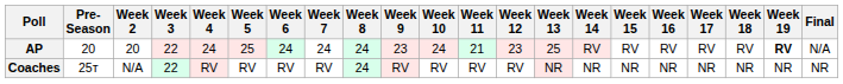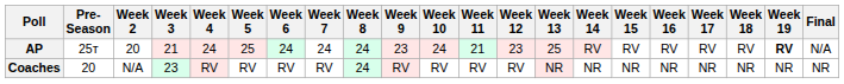AP | Pre- Season: 20 -> 25т
AP | Week 3: 22 -> 21
Coaches | Pre- Season: 25т -> 20
Coaches | Week 3: 22 -> 23
